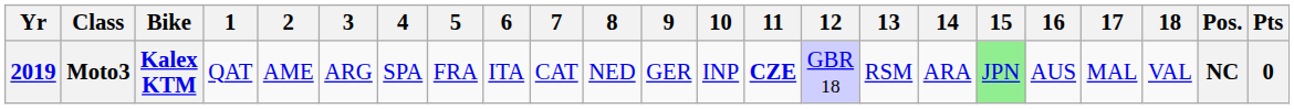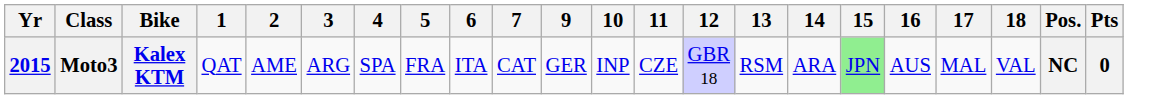- column: 8 | NED
Moto3 | Yr: 2019 -> 2015
Moto3 | 11: bold -> normal
